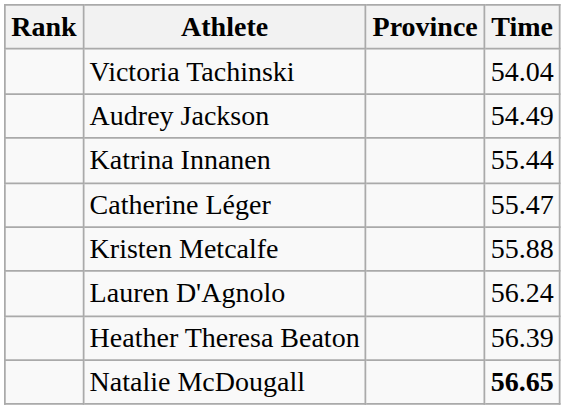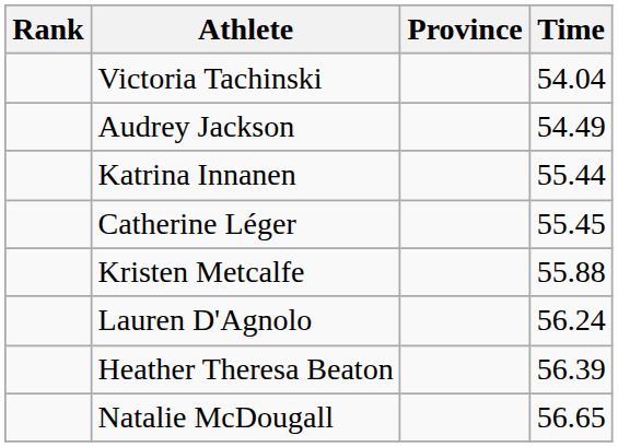Catherine Léger | Time: 55.47 -> 55.45
Natalie McDougall | Time: bold -> normal
